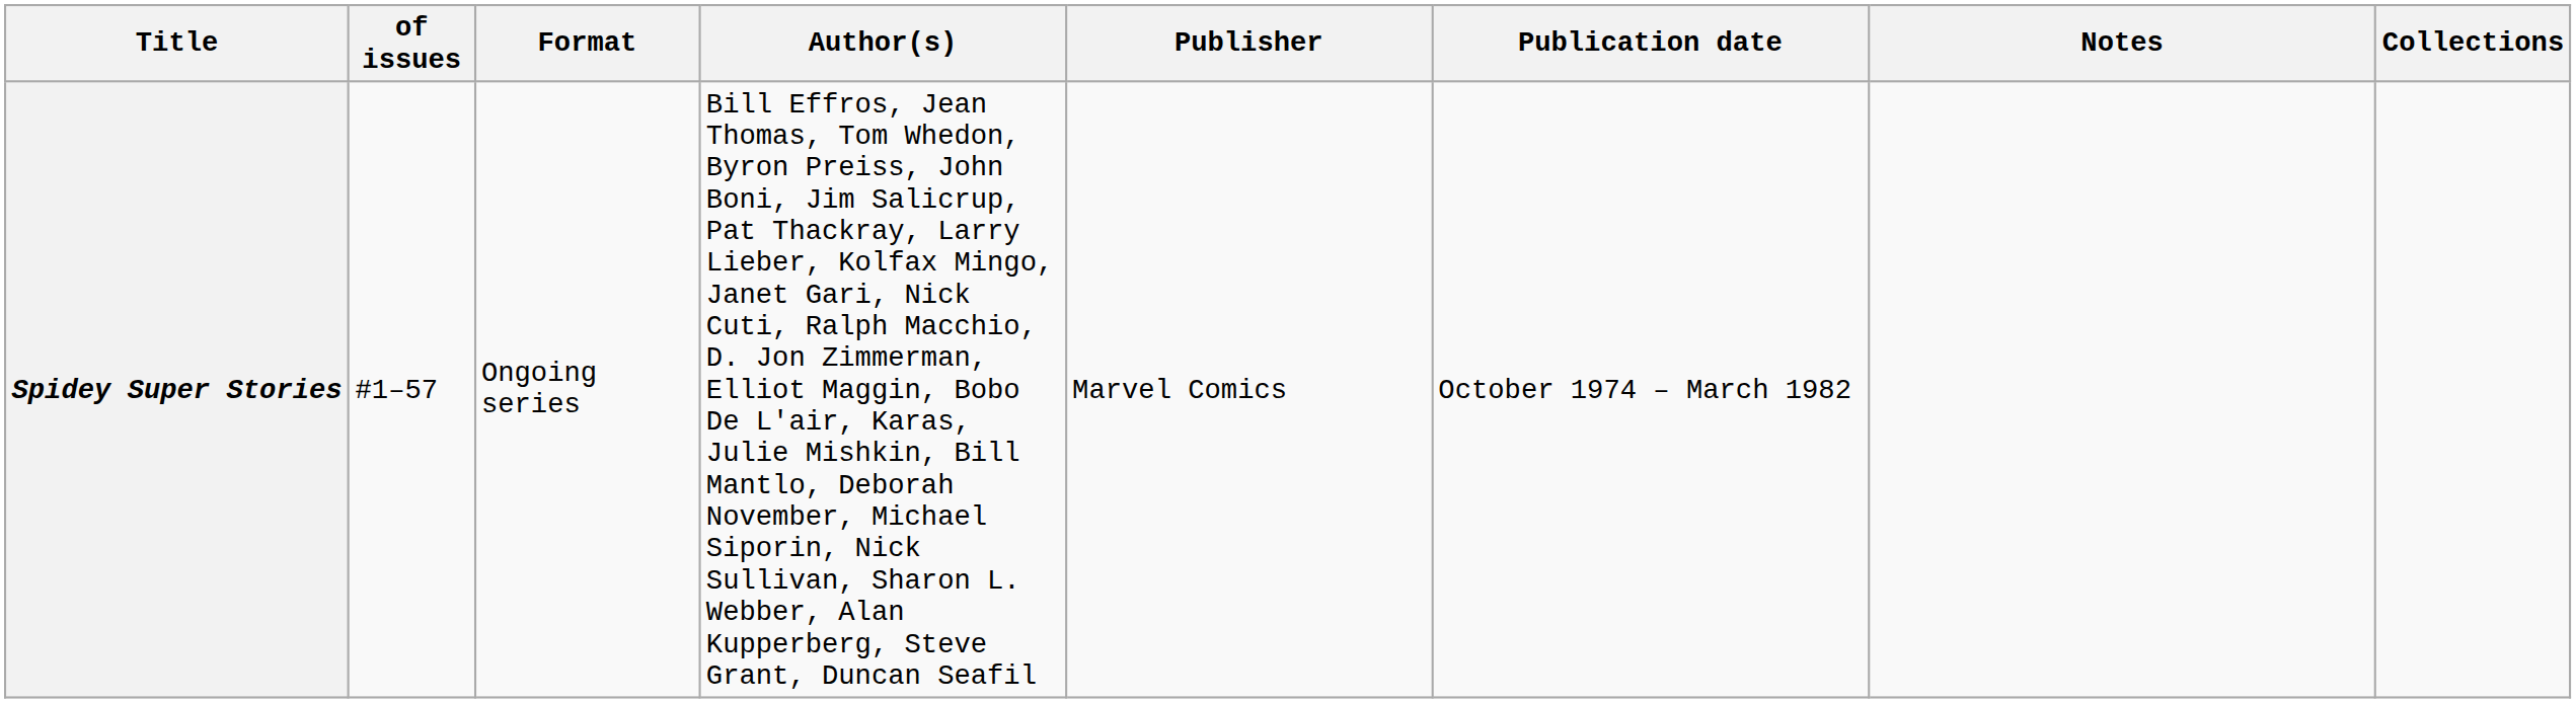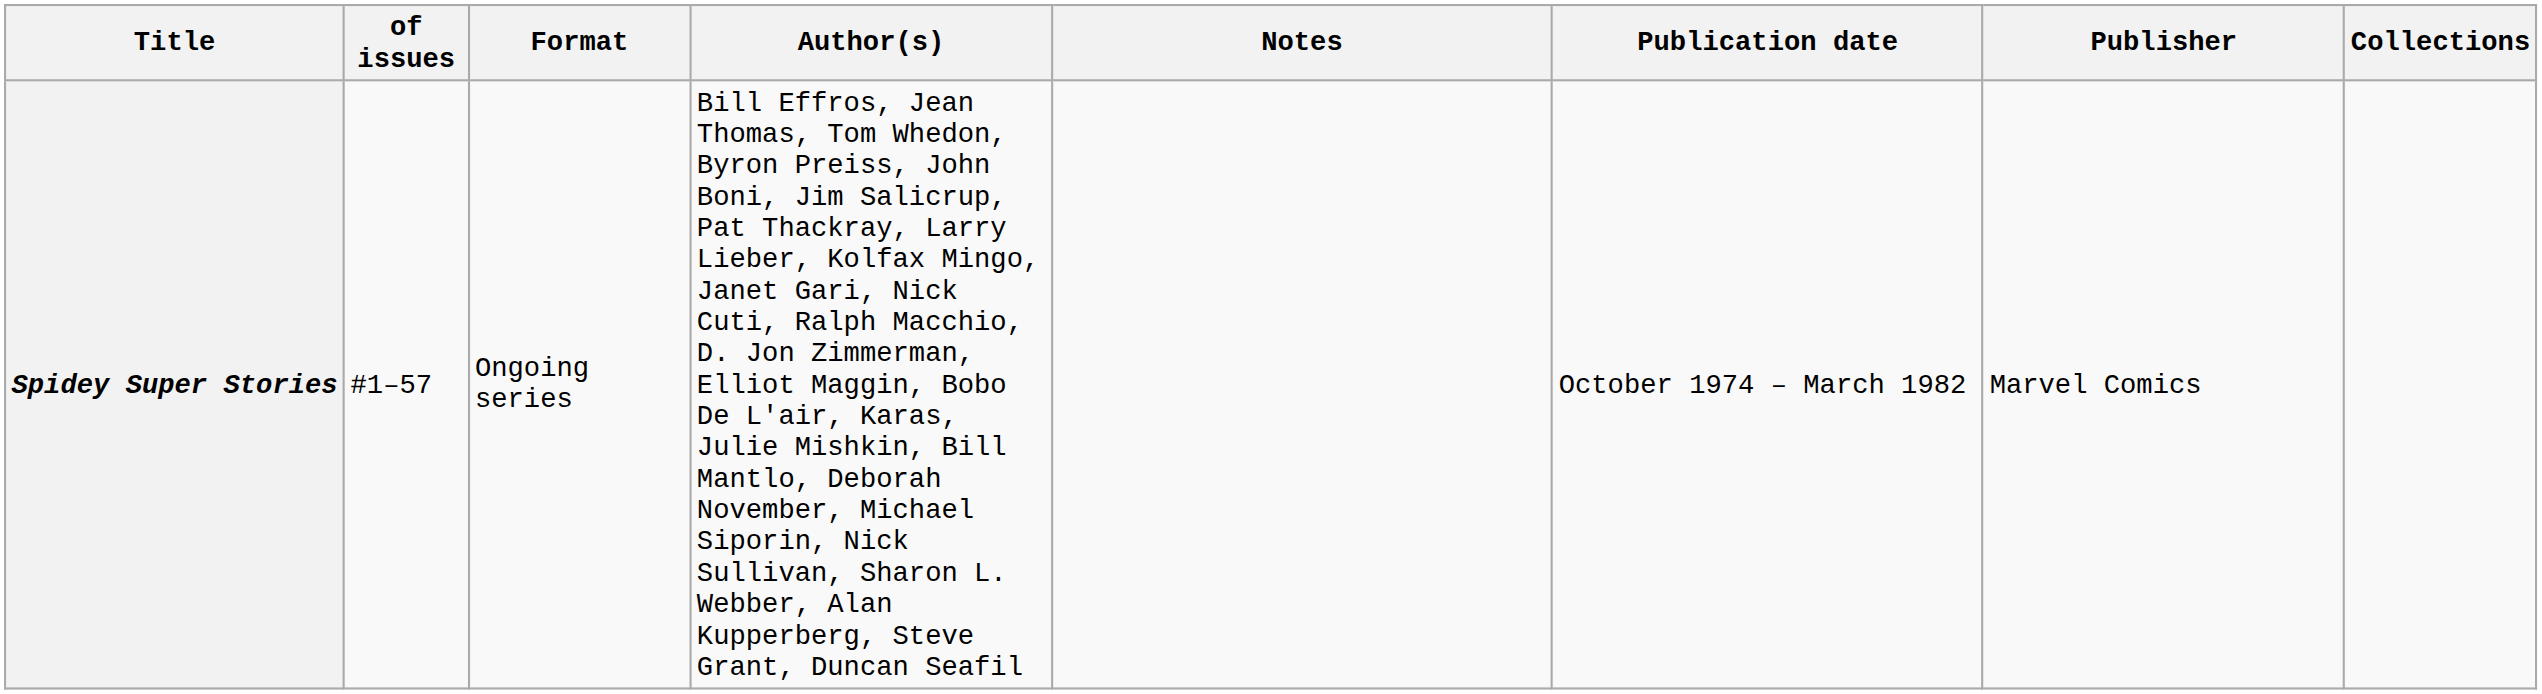columns swapped: Publisher <-> Notes
